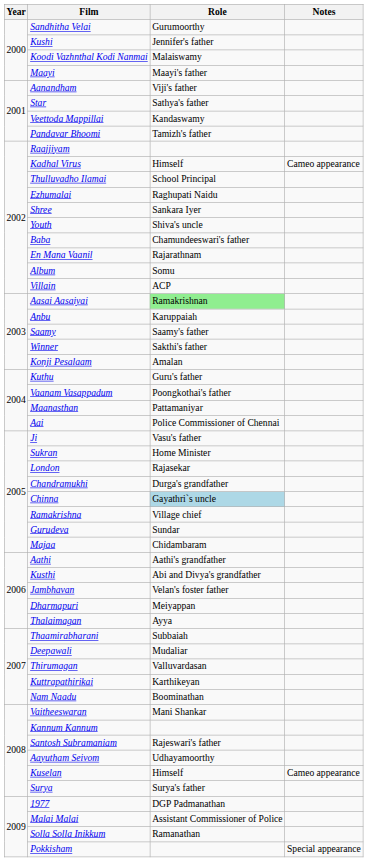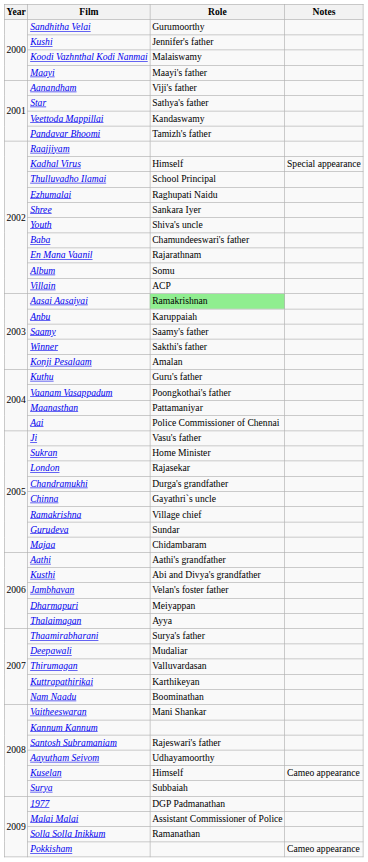Kadhal Virus | Notes: Cameo appearance -> Special appearance
Chinna | Role: lightblue background -> no background
Thaamirabharani | Role: Subbaiah -> Surya's father
Surya | Role: Surya's father -> Subbaiah
Pokkisham | Notes: Special appearance -> Cameo appearance
